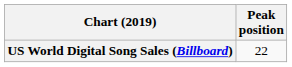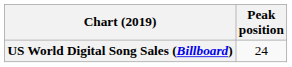US World Digital Song Sales (Billboard) | Peak position: 22 -> 24
